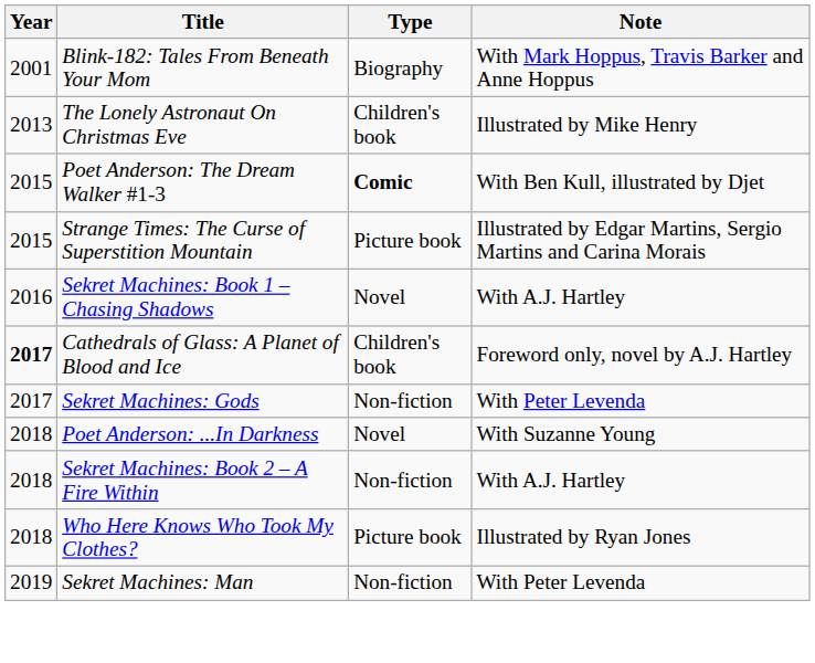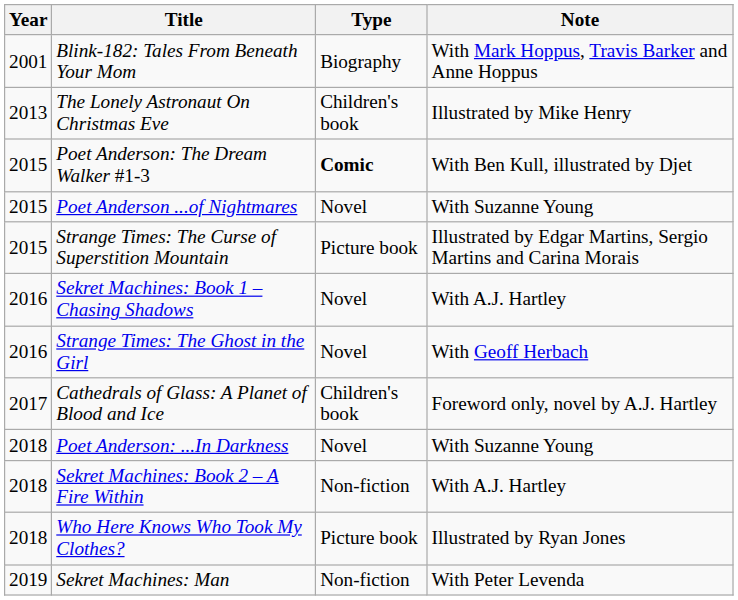+ row: 2015 | Poet Anderson ...of Nightmares | Novel | With Suzanne Young
+ row: 2016 | Strange Times: The Ghost in the Girl | Novel | With Geoff Herbach
Cathedrals of Glass: A Planet of Blood and Ice | Year: bold -> normal
- row: 2017 | Sekret Machines: Gods | Non-fiction | With Peter Levenda
